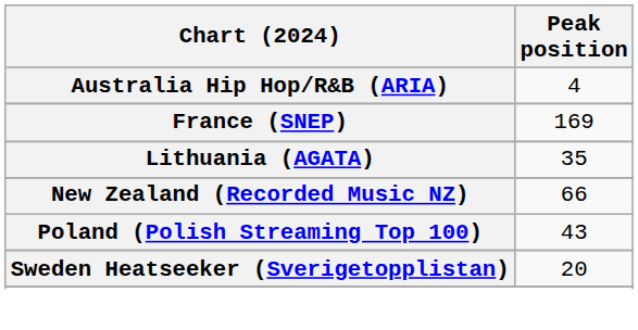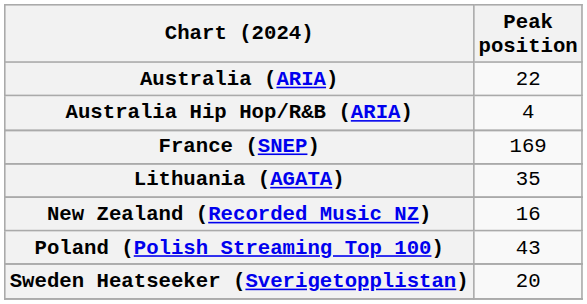+ row: Australia (ARIA) | 22
New Zealand (Recorded Music NZ) | Peak position: 66 -> 16
